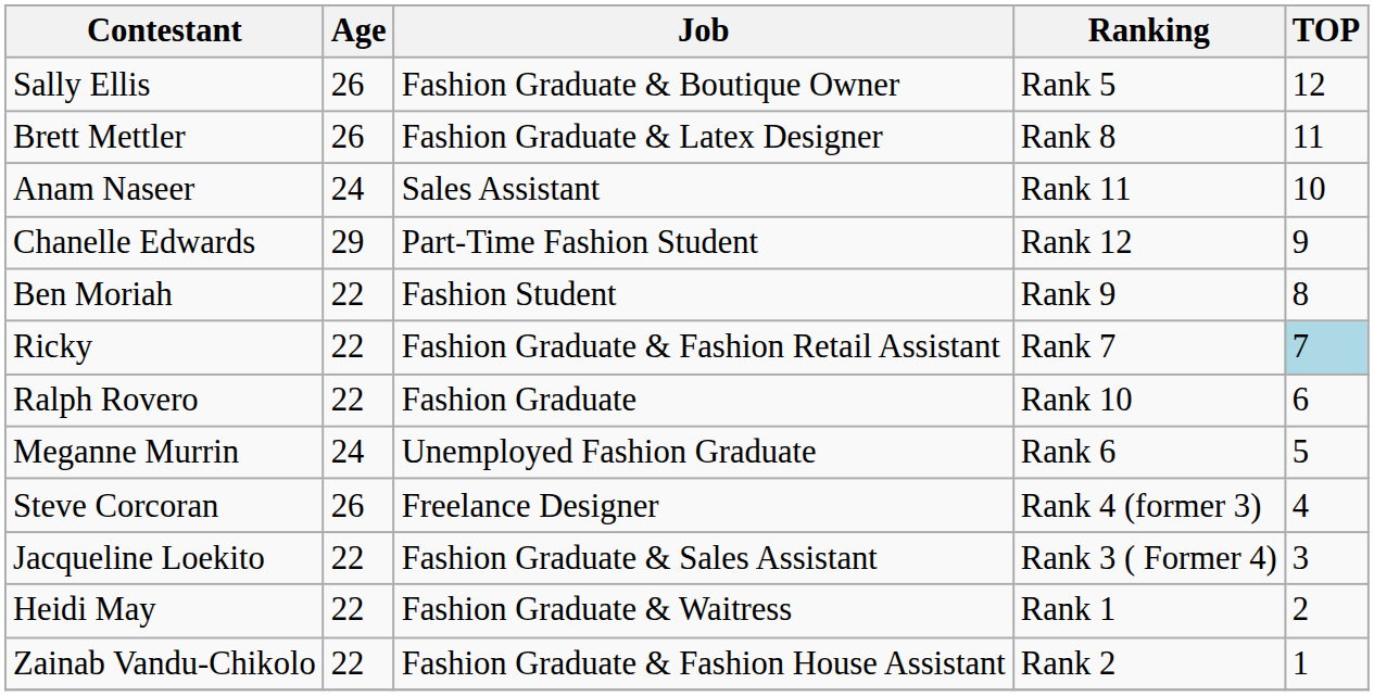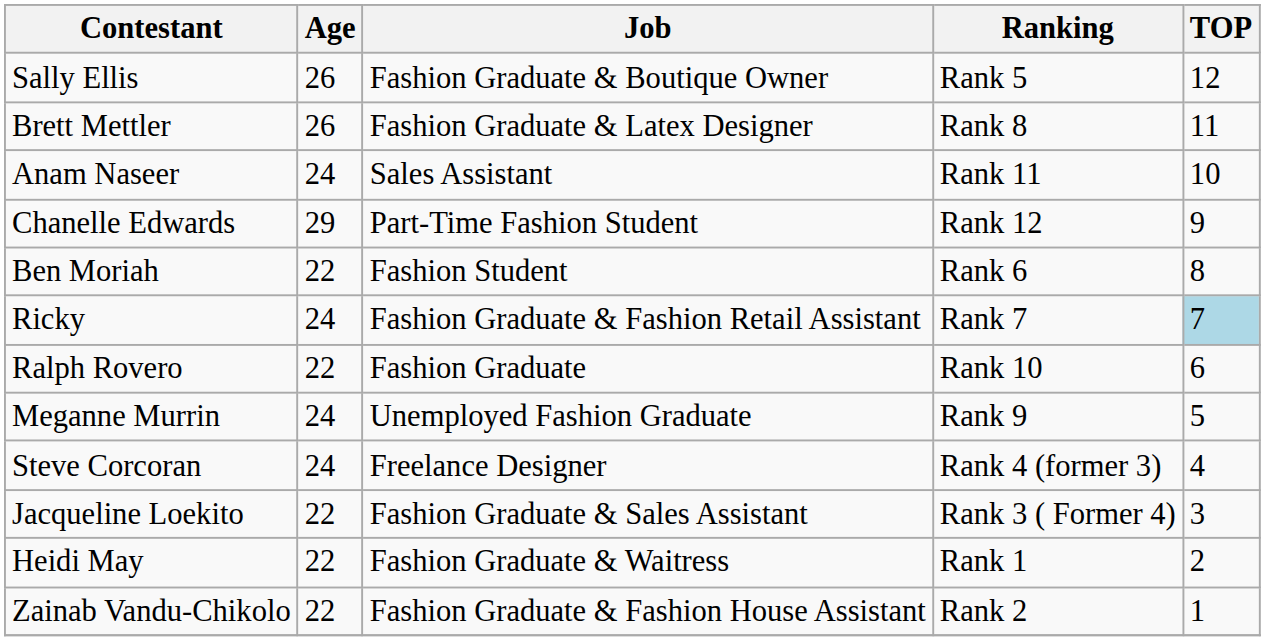Ben Moriah | Ranking: Rank 9 -> Rank 6
Ricky | Age: 22 -> 24
Meganne Murrin | Ranking: Rank 6 -> Rank 9
Steve Corcoran | Age: 26 -> 24
